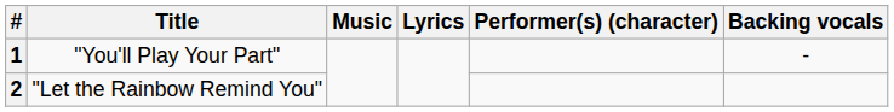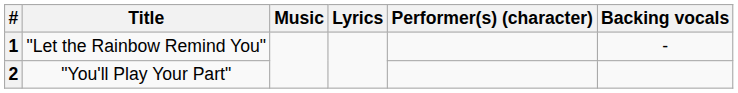1 | Title: "You'll Play Your Part" -> "Let the Rainbow Remind You"
2 | Title: "Let the Rainbow Remind You" -> "You'll Play Your Part"
